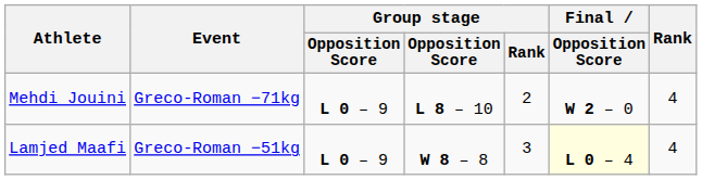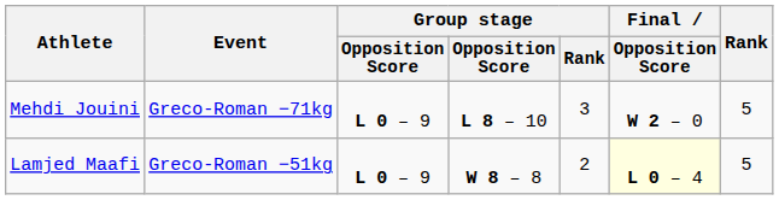Mehdi Jouini | Group stage / Rank: 2 -> 3
Mehdi Jouini | Rank: 4 -> 5
Lamjed Maafi | Group stage / Rank: 3 -> 2
Lamjed Maafi | Rank: 4 -> 5
